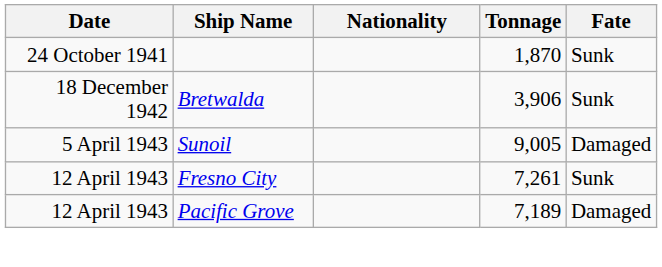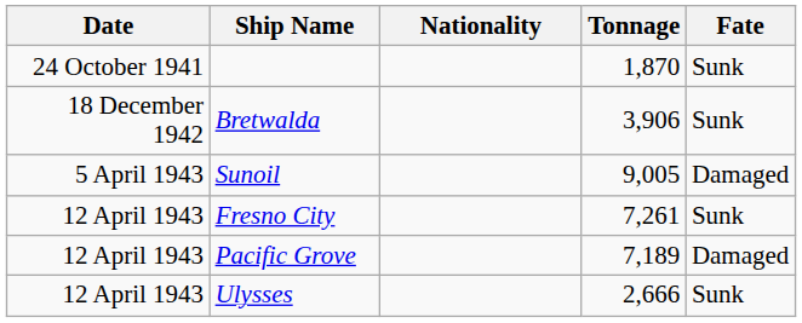+ row: 12 April 1943 | Ulysses | 2,666 | Sunk
